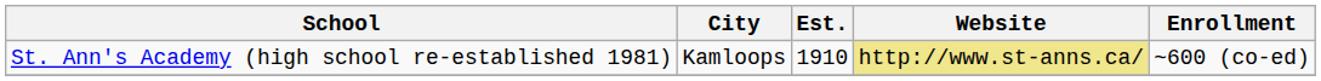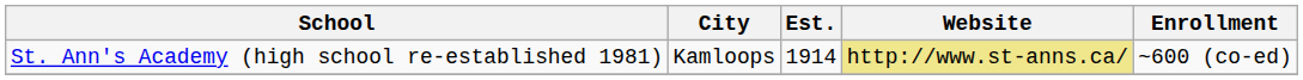St. Ann's Academy (high school re-established 1981) | Est.: 1910 -> 1914
